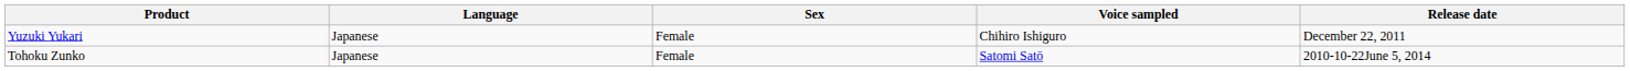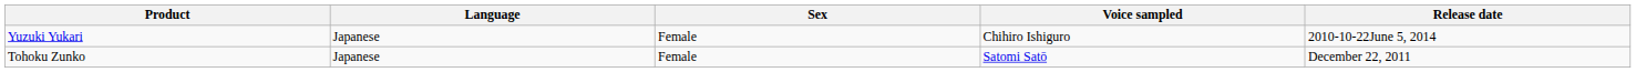Yuzuki Yukari | Release date: December 22, 2011 -> 2010-10-22June 5, 2014
Tohoku Zunko | Release date: 2010-10-22June 5, 2014 -> December 22, 2011
